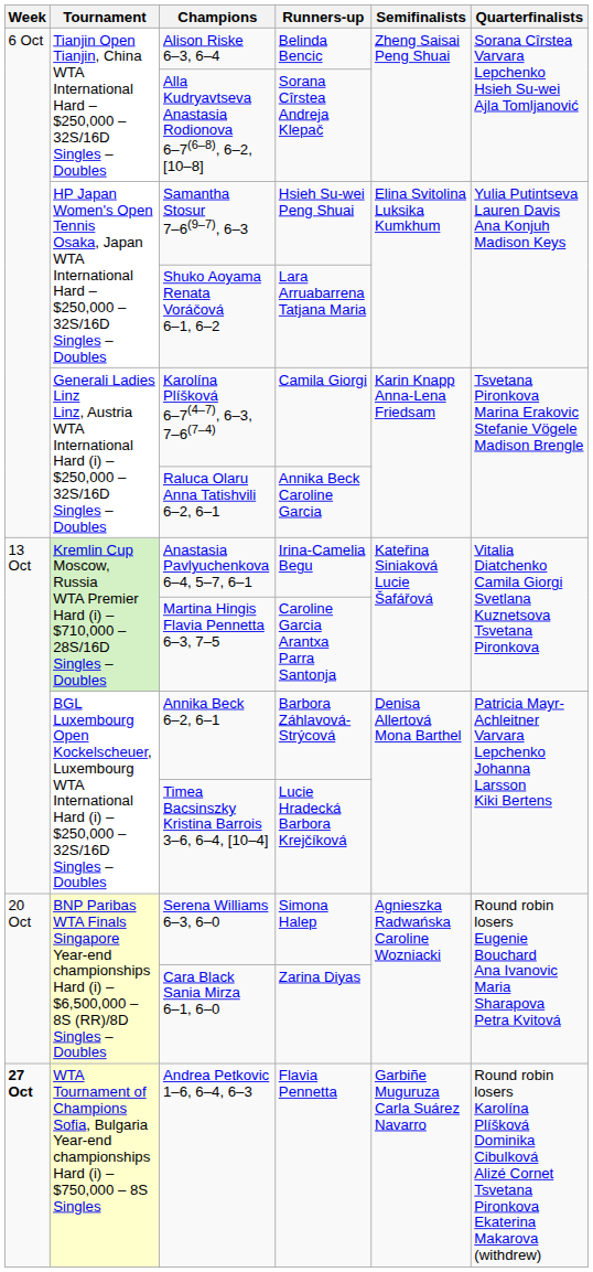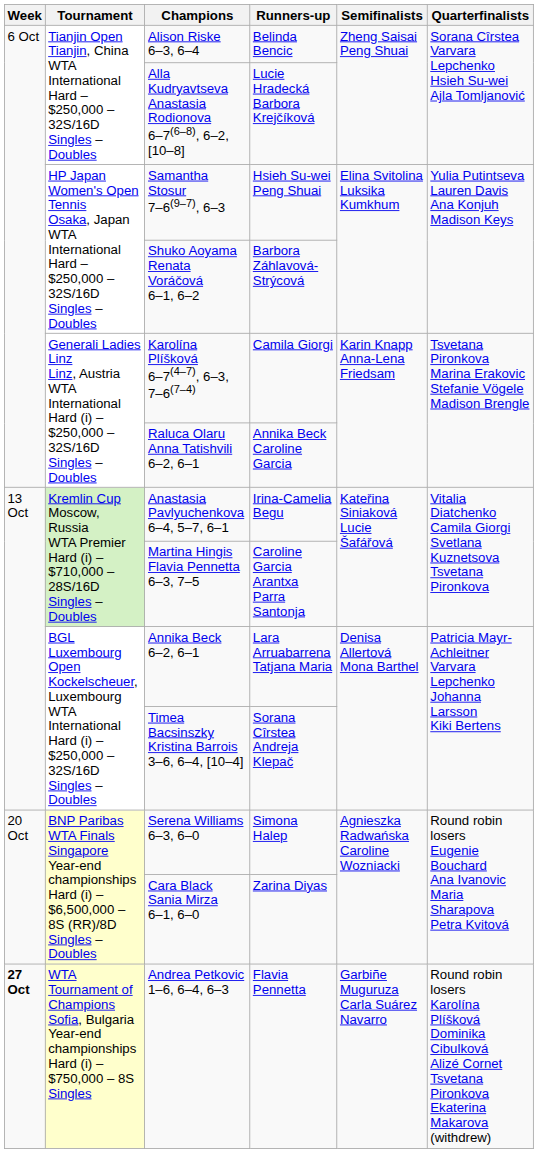Alla Kudryavtseva Anastasia Rodionova 6–7(6–8), 6–2, [10–8] | Runners-up: Sorana Cîrstea Andreja Klepač -> Lucie Hradecká Barbora Krejčíková
Shuko Aoyama Renata Voráčová 6–1, 6–2 | Runners-up: Lara Arruabarrena Tatjana Maria -> Barbora Záhlavová-Strýcová
Annika Beck 6–2, 6–1 | Runners-up: Barbora Záhlavová-Strýcová -> Lara Arruabarrena Tatjana Maria
Timea Bacsinszky Kristina Barrois 3–6, 6–4, [10–4] | Runners-up: Lucie Hradecká Barbora Krejčíková -> Sorana Cîrstea Andreja Klepač
